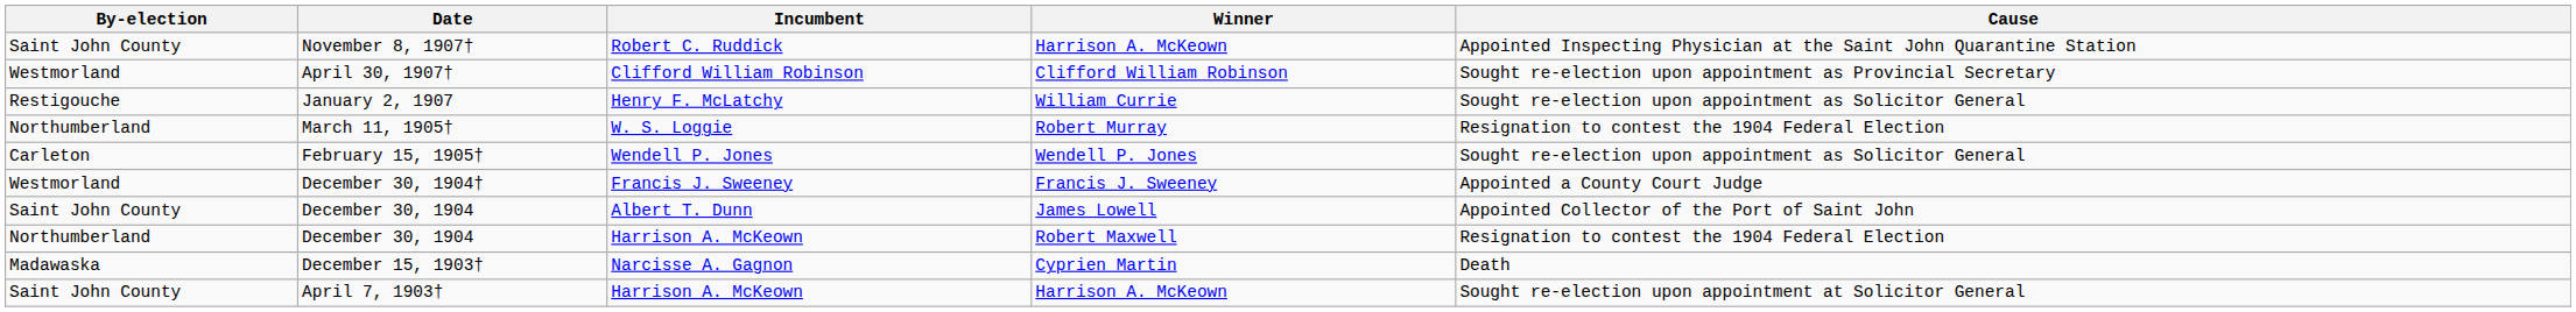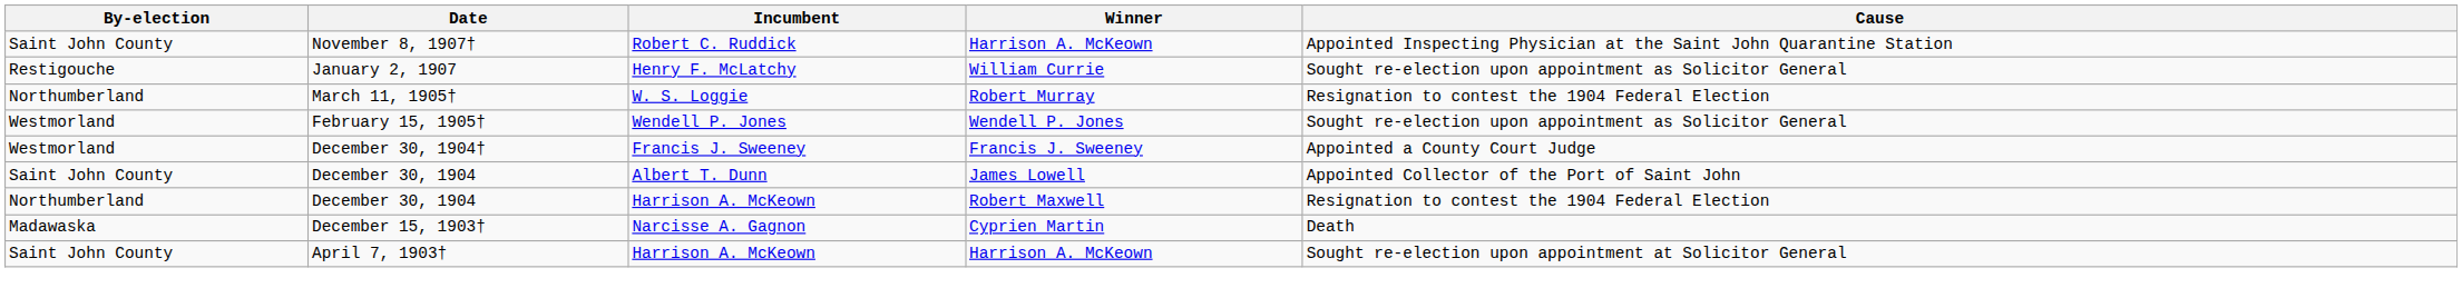- row: Westmorland | April 30, 1907† | Clifford William Robinson | Clifford William Robinson | Sought re-election upon appointment as Provincial Secretary
February 15, 1905† | By-election: Carleton -> Westmorland
